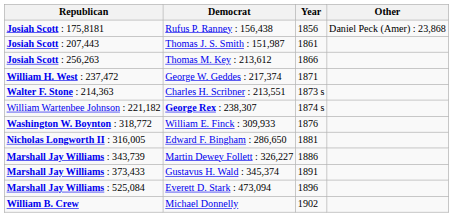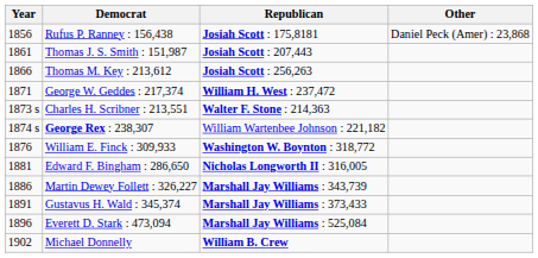columns swapped: Year <-> Republican
